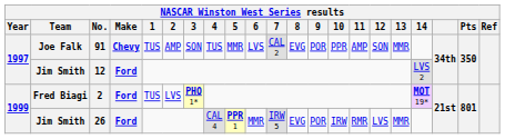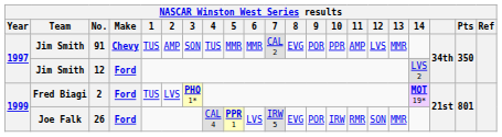91 | Team: Joe Falk -> Jim Smith
91 | 6: LVS -> MMR
91 | 12: SON -> LVS
26 | Team: Jim Smith -> Joe Falk
26 | 6: MMR -> LVS
26 | 12: LVS -> SON
